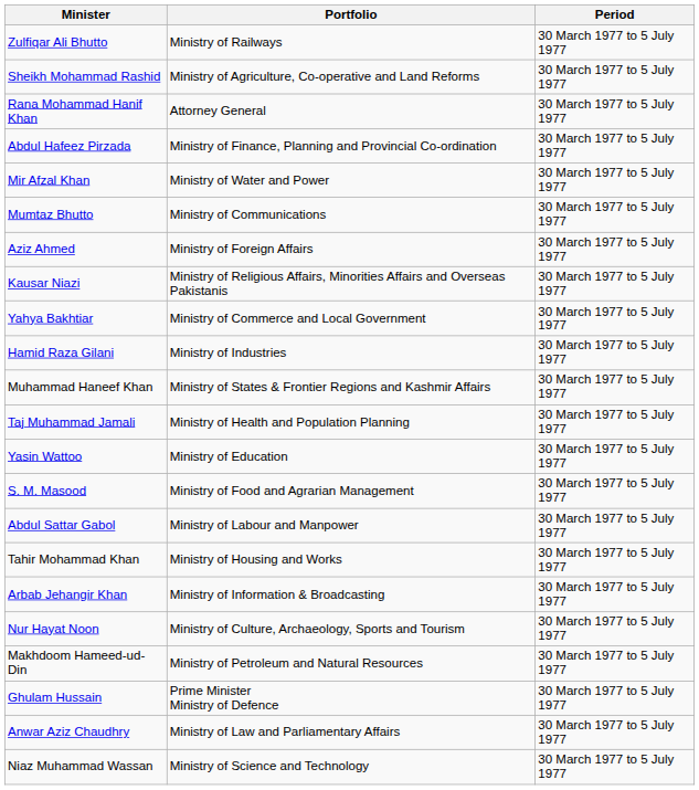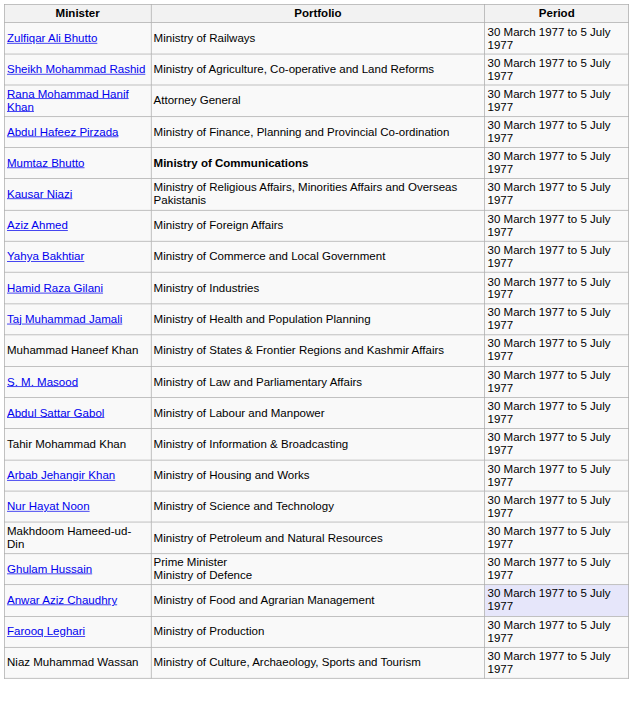- row: Mir Afzal Khan | Ministry of Water and Power | 30 March 1977 to 5 July 1977
Mumtaz Bhutto | Portfolio: normal -> bold
rows swapped: Kausar Niazi <-> Aziz Ahmed
rows swapped: Muhammad Haneef Khan <-> Taj Muhammad Jamali
- row: Yasin Wattoo | Ministry of Education | 30 March 1977 to 5 July 1977
S. M. Masood | Portfolio: Ministry of Food and Agrarian Management -> Ministry of Law and Parliamentary Affairs
Tahir Mohammad Khan | Portfolio: Ministry of Housing and Works -> Ministry of Information & Broadcasting
Arbab Jehangir Khan | Portfolio: Ministry of Information & Broadcasting -> Ministry of Housing and Works
Nur Hayat Noon | Portfolio: Ministry of Culture, Archaeology, Sports and Tourism -> Ministry of Science and Technology
Anwar Aziz Chaudhry | Portfolio: Ministry of Law and Parliamentary Affairs -> Ministry of Food and Agrarian Management
Anwar Aziz Chaudhry | Period: no background -> lavender background
+ row: Farooq Leghari | Ministry of Production | 30 March 1977 to 5 July 1977
Niaz Muhammad Wassan | Portfolio: Ministry of Science and Technology -> Ministry of Culture, Archaeology, Sports and Tourism
